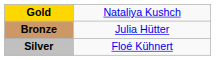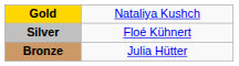rows swapped: Silver <-> Bronze
